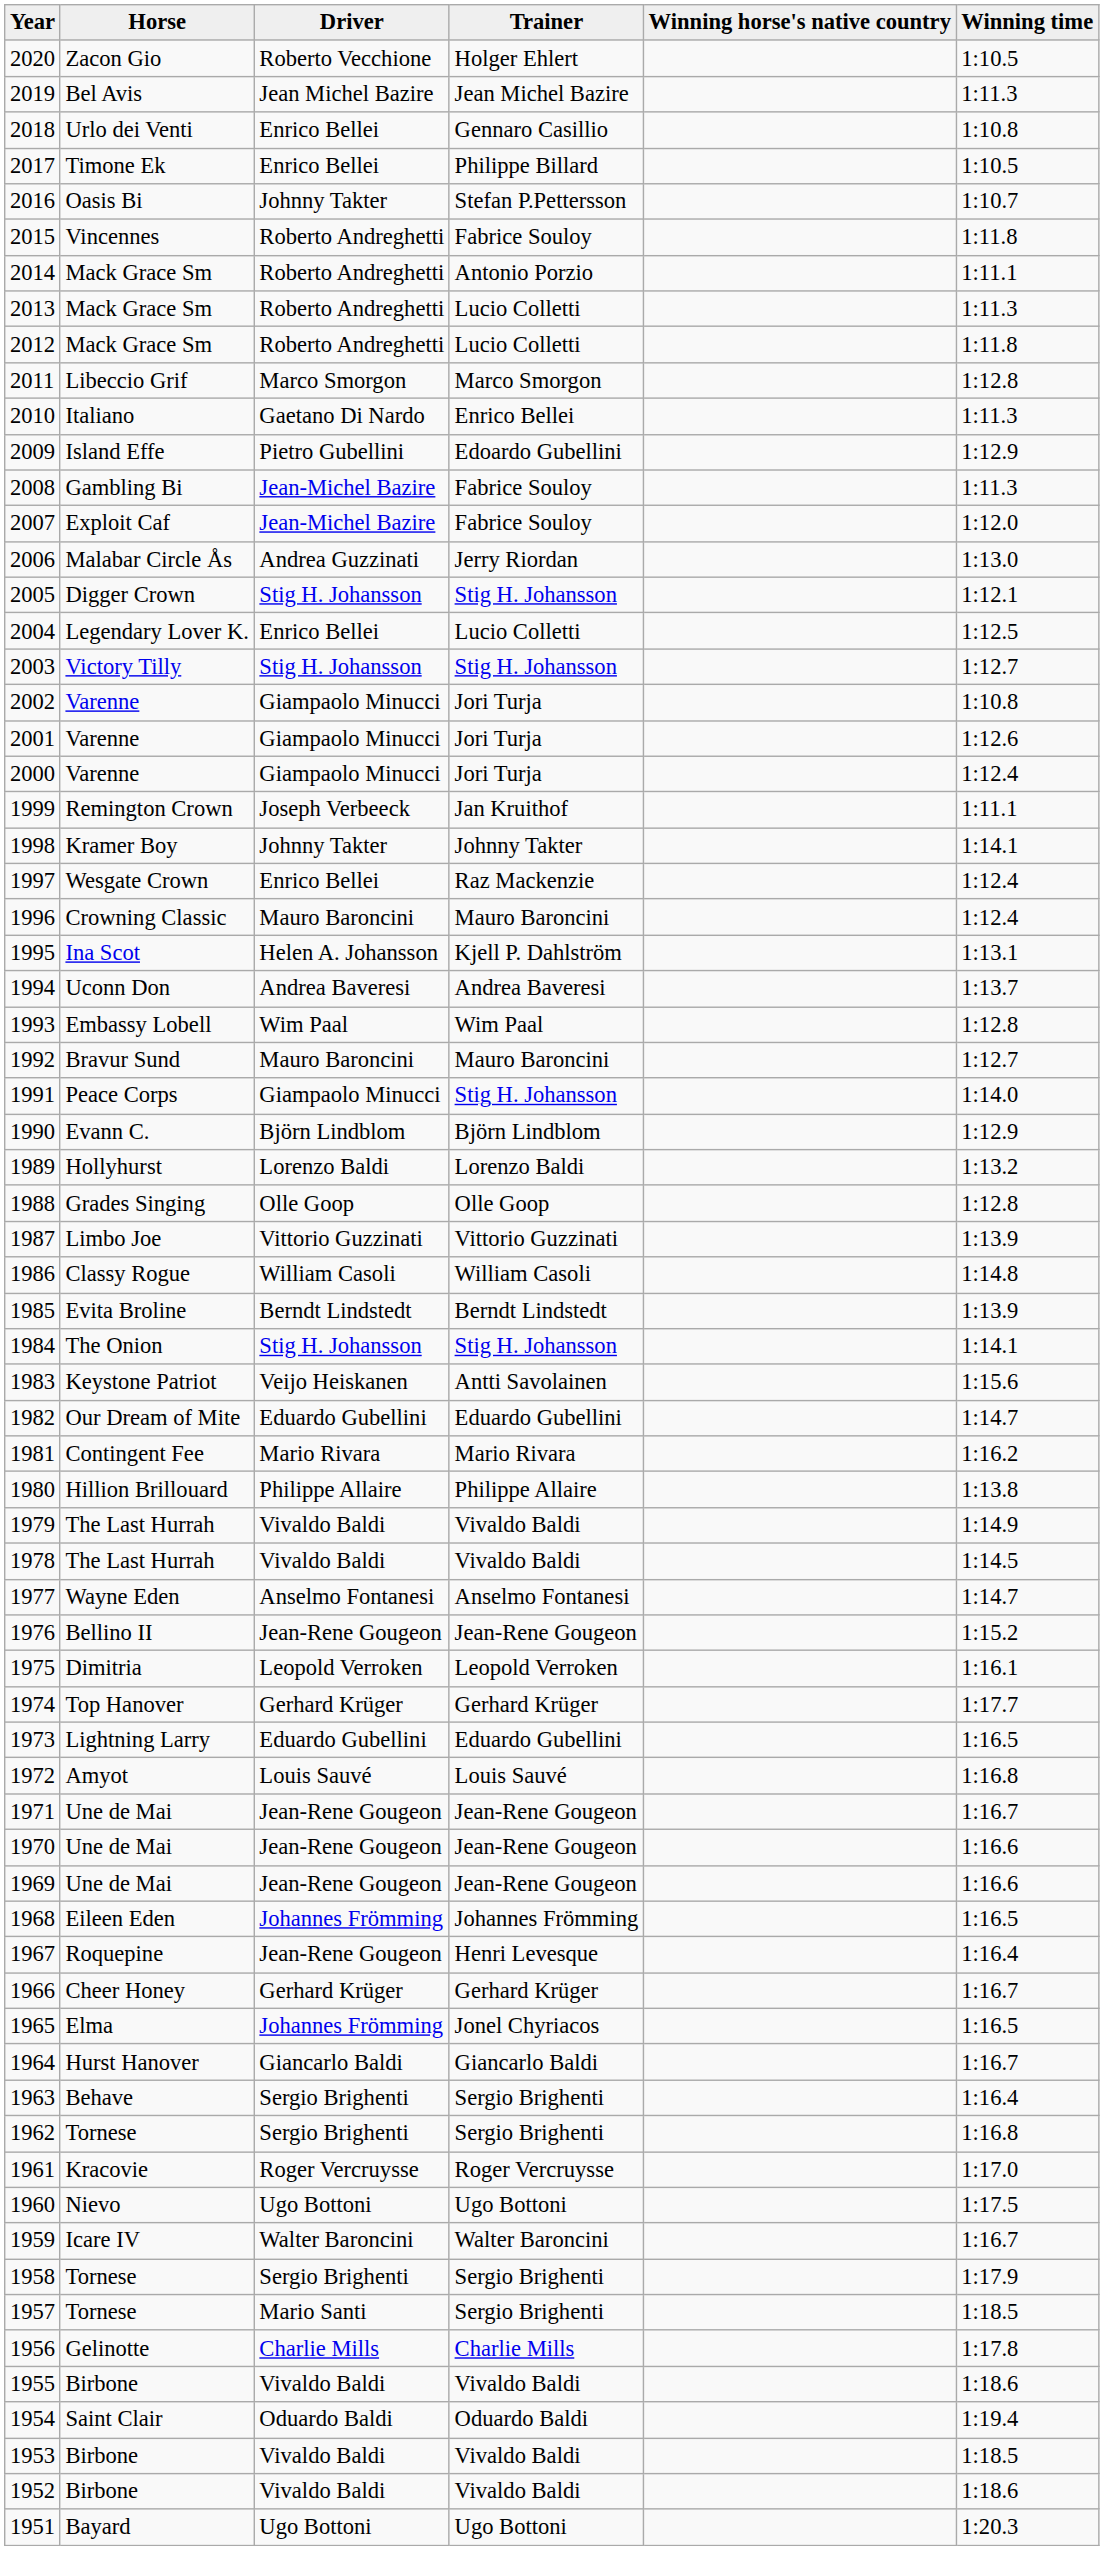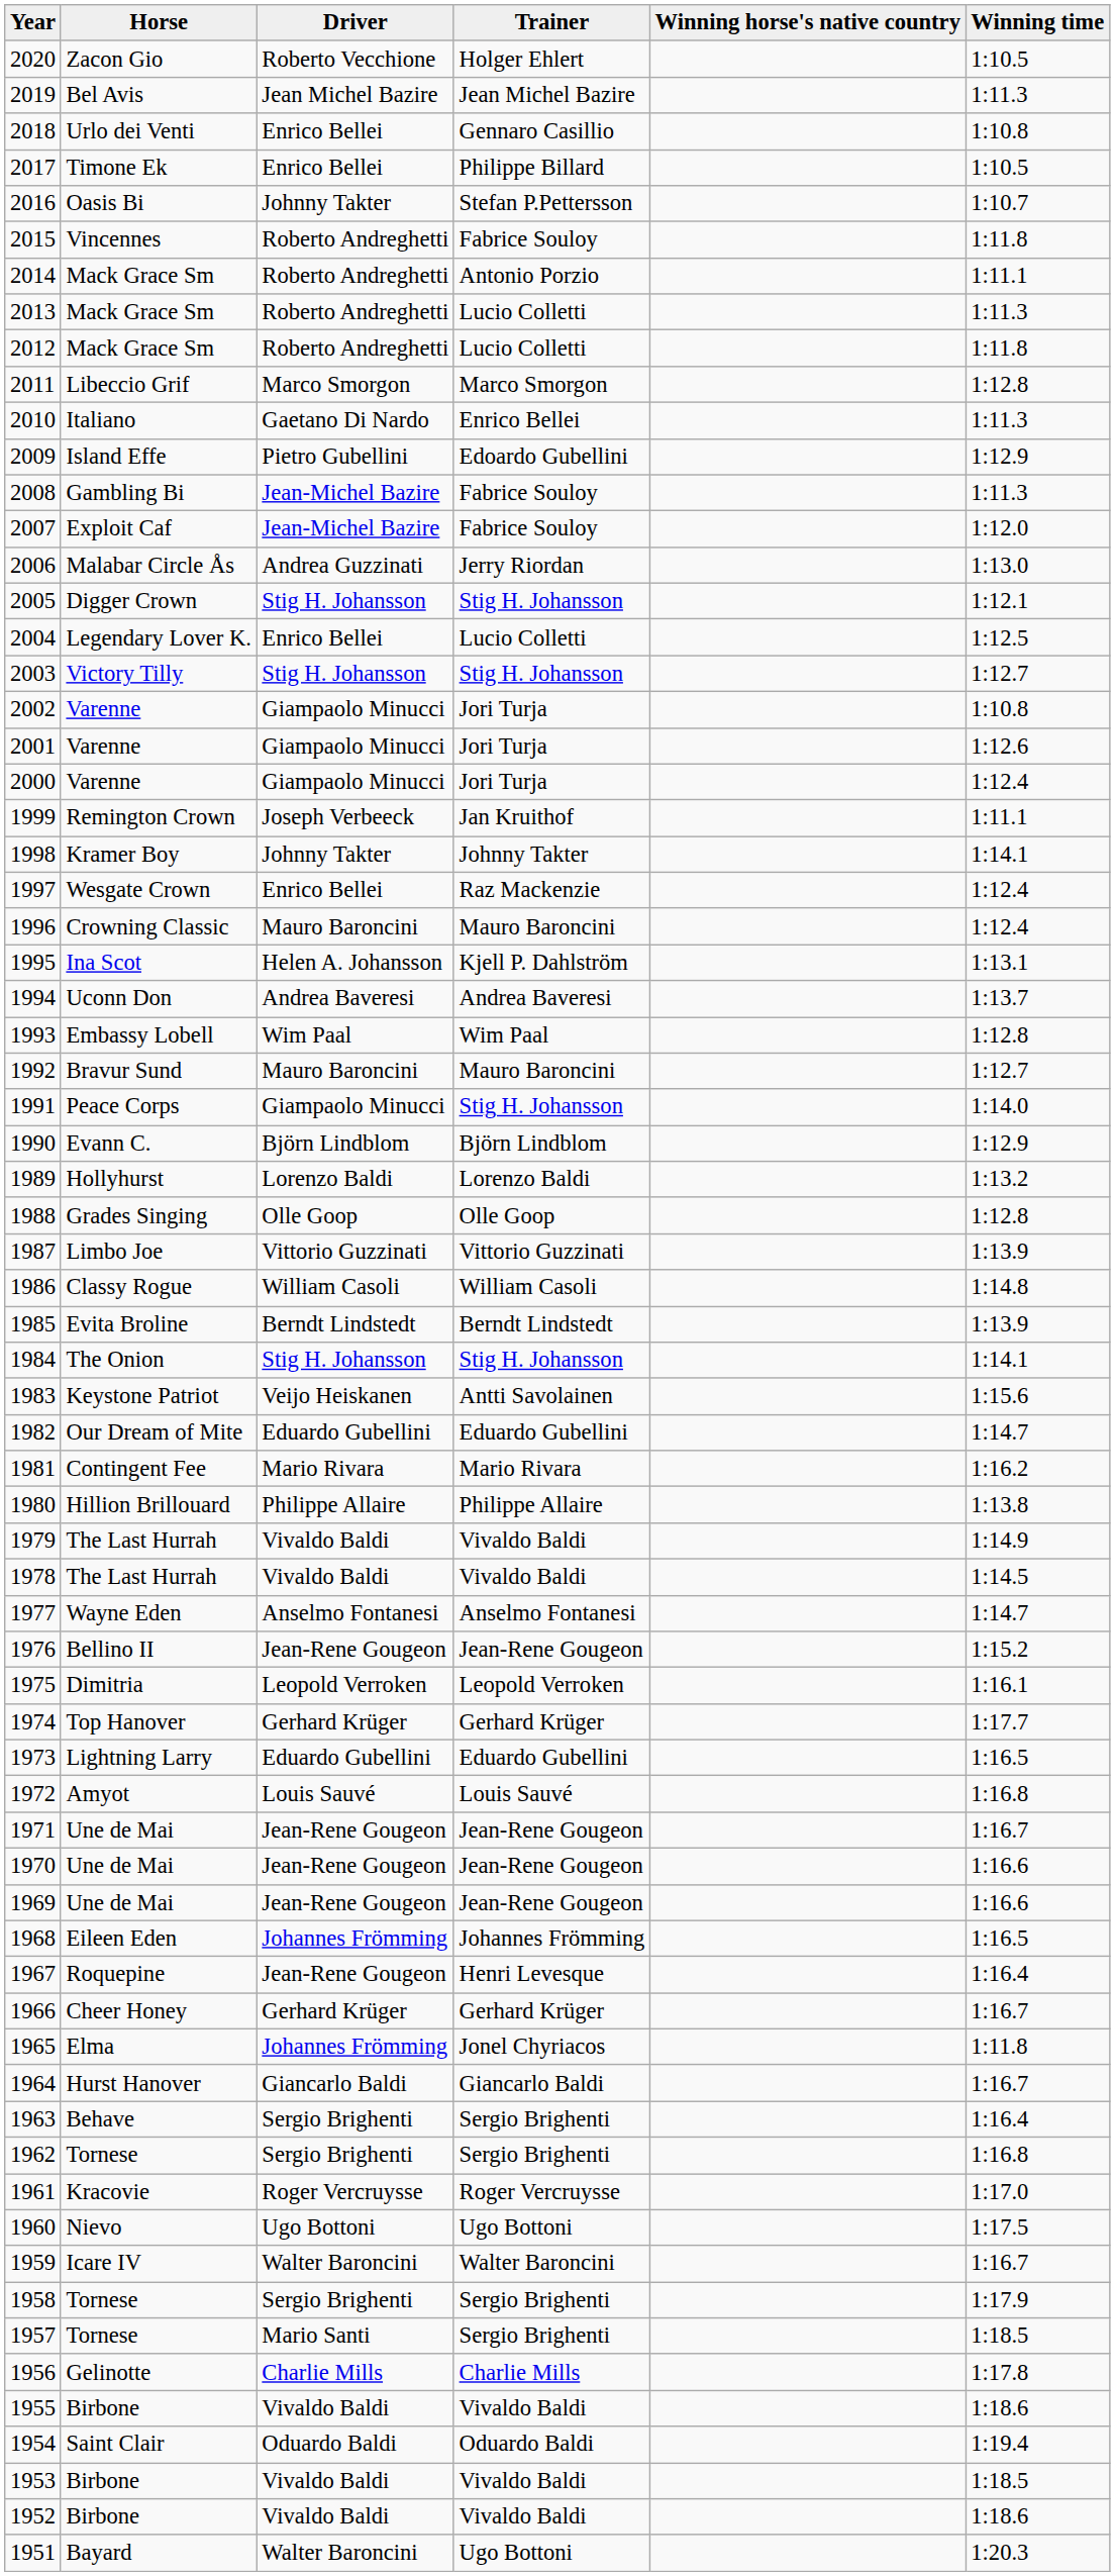1965 | Winning time: 1:16.5 -> 1:11.8
1951 | Driver: Ugo Bottoni -> Walter Baroncini
